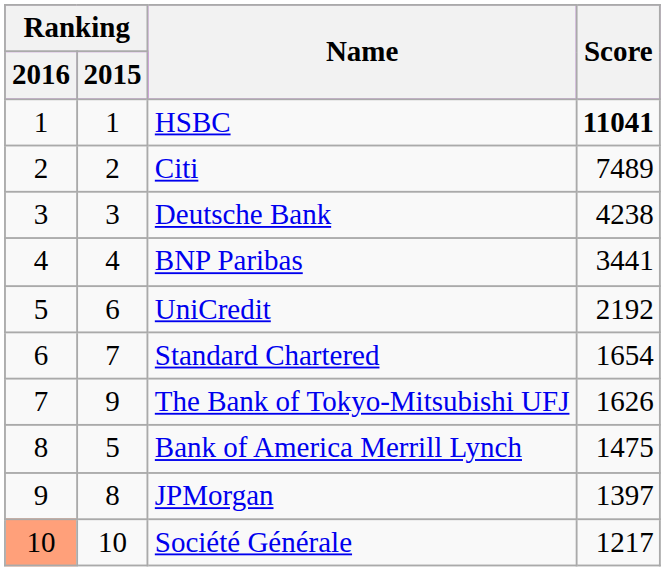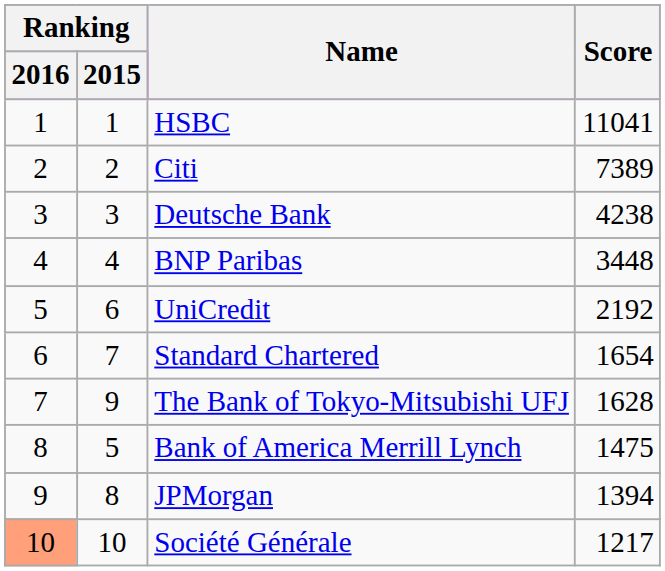HSBC | Score: bold -> normal
Citi | Score: 7489 -> 7389
BNP Paribas | Score: 3441 -> 3448
The Bank of Tokyo-Mitsubishi UFJ | Score: 1626 -> 1628
JPMorgan | Score: 1397 -> 1394
